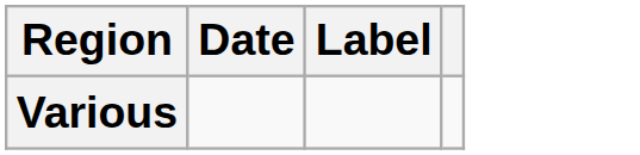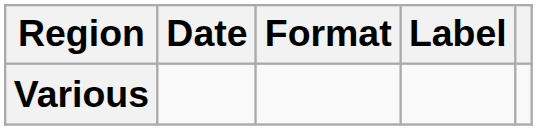+ column: Format
